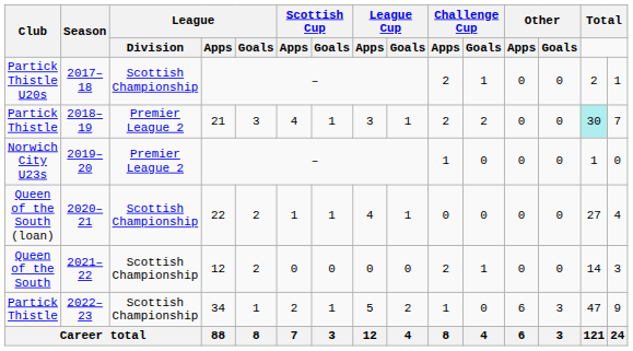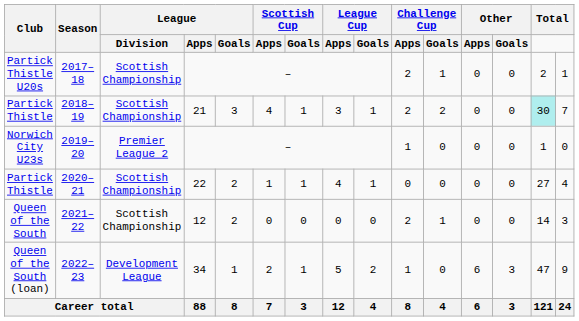2018–19 | League / Division: Premier League 2 -> Scottish Championship
2020–21 | Club: Queen of the South (loan) -> Partick Thistle
2022–23 | Club: Partick Thistle -> Queen of the South (loan)
2022–23 | League / Division: Scottish Championship -> Development League
